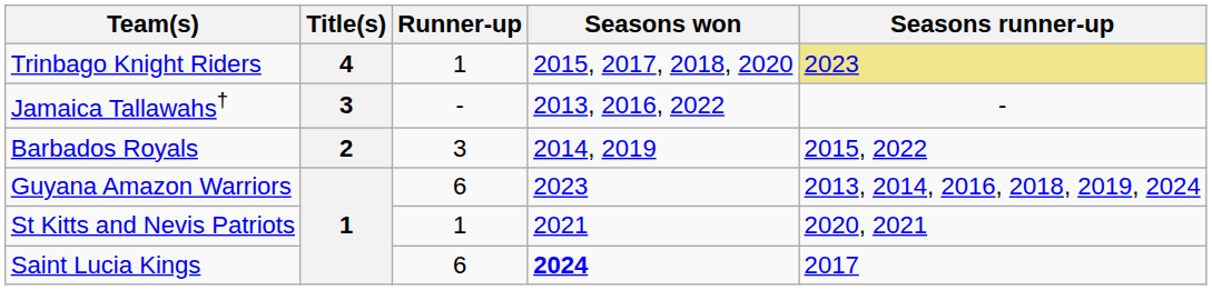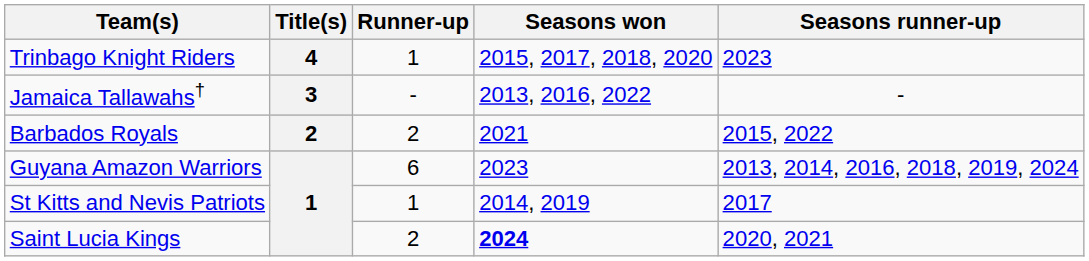Trinbago Knight Riders | Seasons runner-up: khaki background -> no background
Barbados Royals | Runner-up: 3 -> 2
Barbados Royals | Seasons won: 2014, 2019 -> 2021
St Kitts and Nevis Patriots | Seasons won: 2021 -> 2014, 2019
St Kitts and Nevis Patriots | Seasons runner-up: 2020, 2021 -> 2017
Saint Lucia Kings | Runner-up: 6 -> 2
Saint Lucia Kings | Seasons runner-up: 2017 -> 2020, 2021
